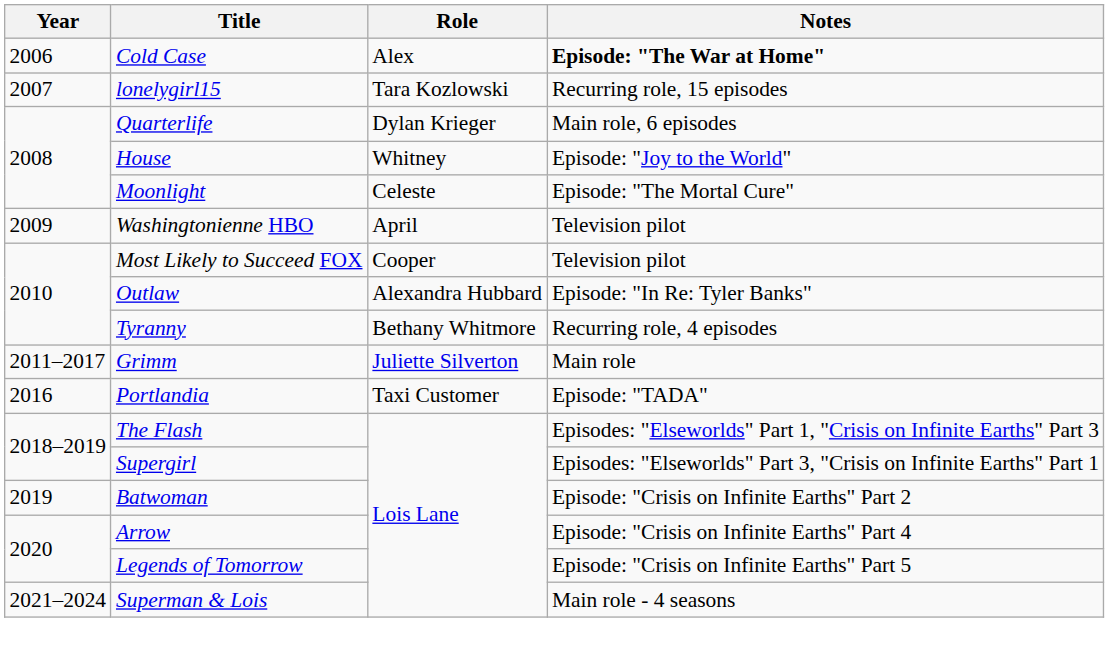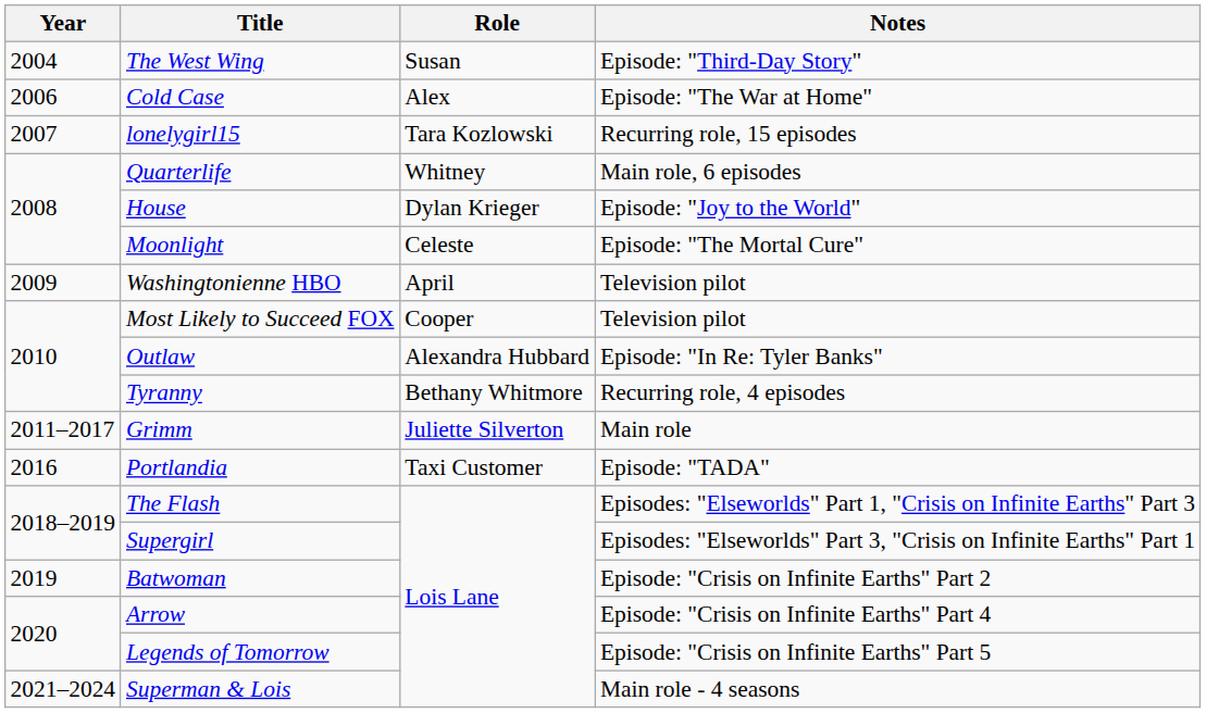+ row: 2004 | The West Wing | Susan | Episode: "Third-Day Story"
Cold Case | Notes: bold -> normal
Quarterlife | Role: Dylan Krieger -> Whitney
House | Role: Whitney -> Dylan Krieger
